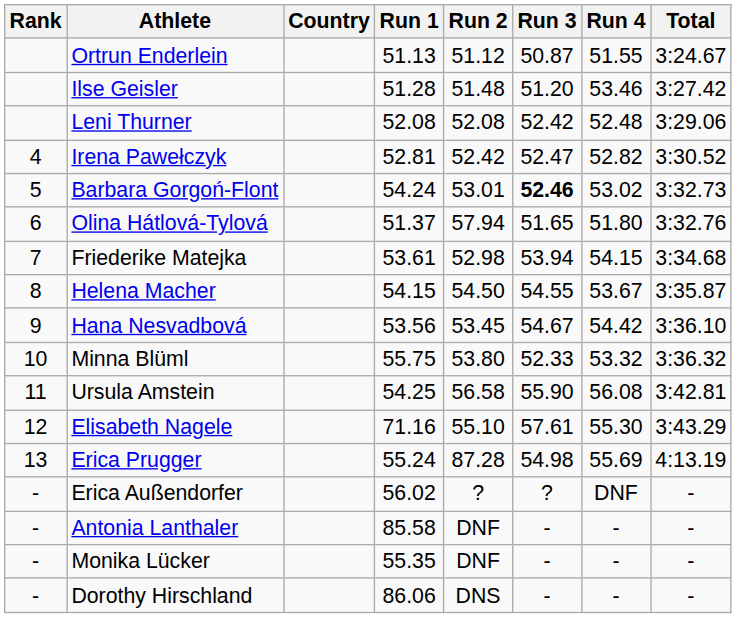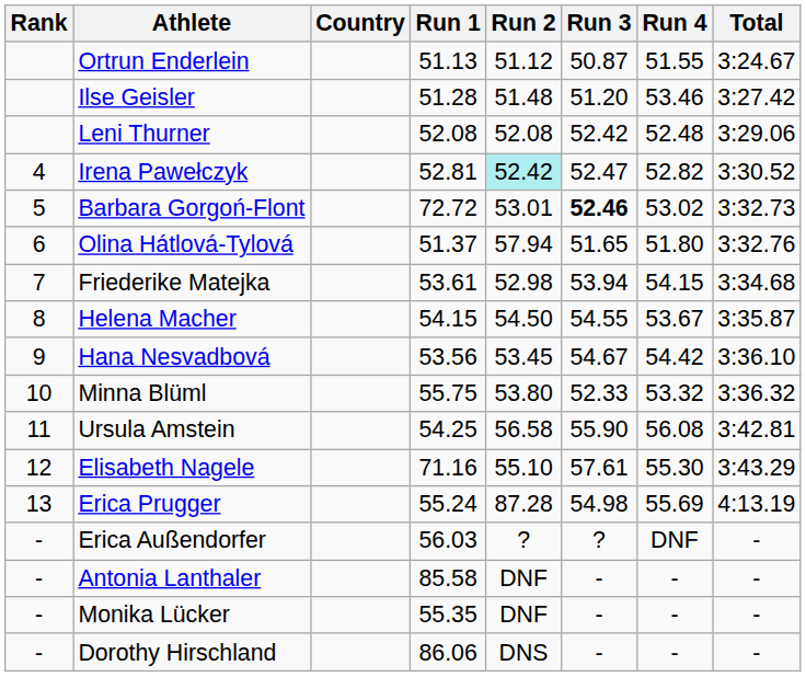Irena Pawełczyk | Run 2: no background -> paleturquoise background
Barbara Gorgoń-Flont | Run 1: 54.24 -> 72.72
Erica Außendorfer | Run 1: 56.02 -> 56.03
